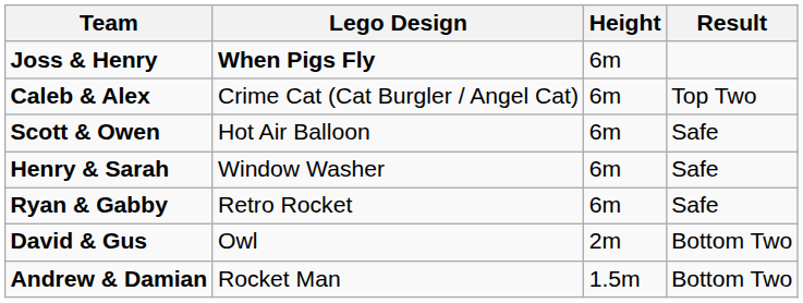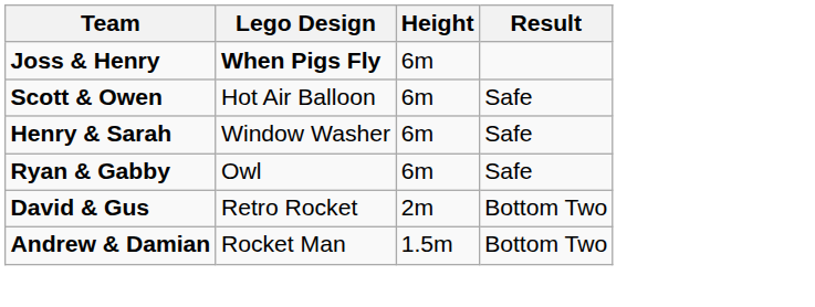- row: Caleb & Alex | Crime Cat (Cat Burgler / Angel Cat) | 6m | Top Two
Ryan & Gabby | Lego Design: Retro Rocket -> Owl
David & Gus | Lego Design: Owl -> Retro Rocket
